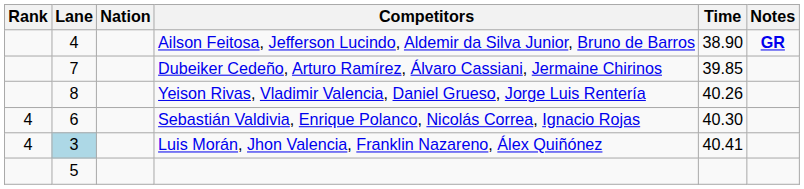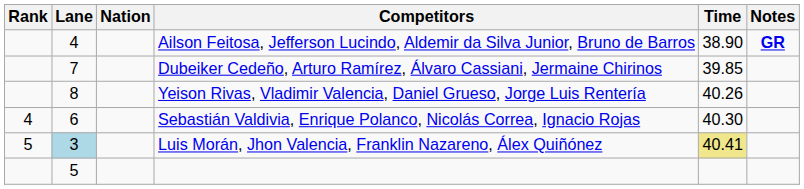Luis Morán, Jhon Valencia, Franklin Nazareno, Álex Quiñónez | Rank: 4 -> 5
Luis Morán, Jhon Valencia, Franklin Nazareno, Álex Quiñónez | Time: no background -> khaki background
